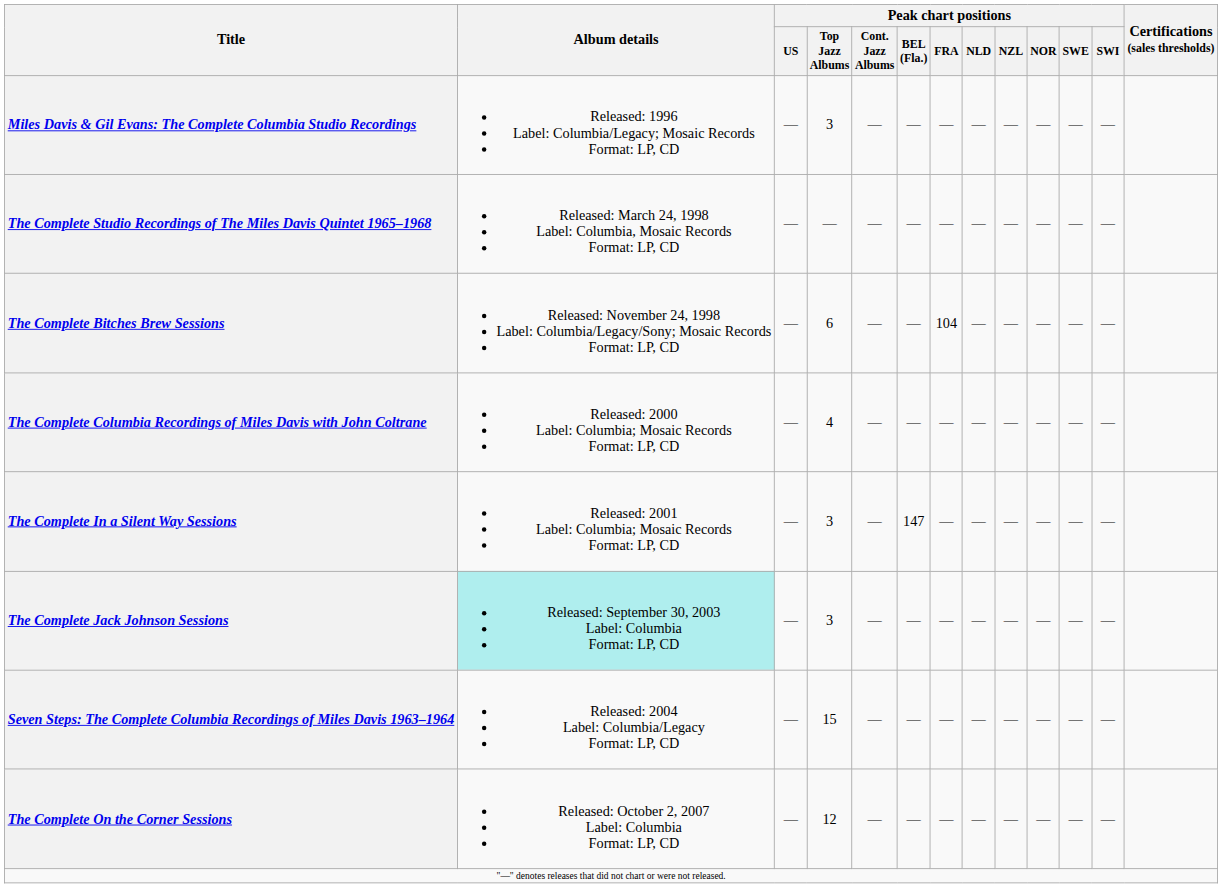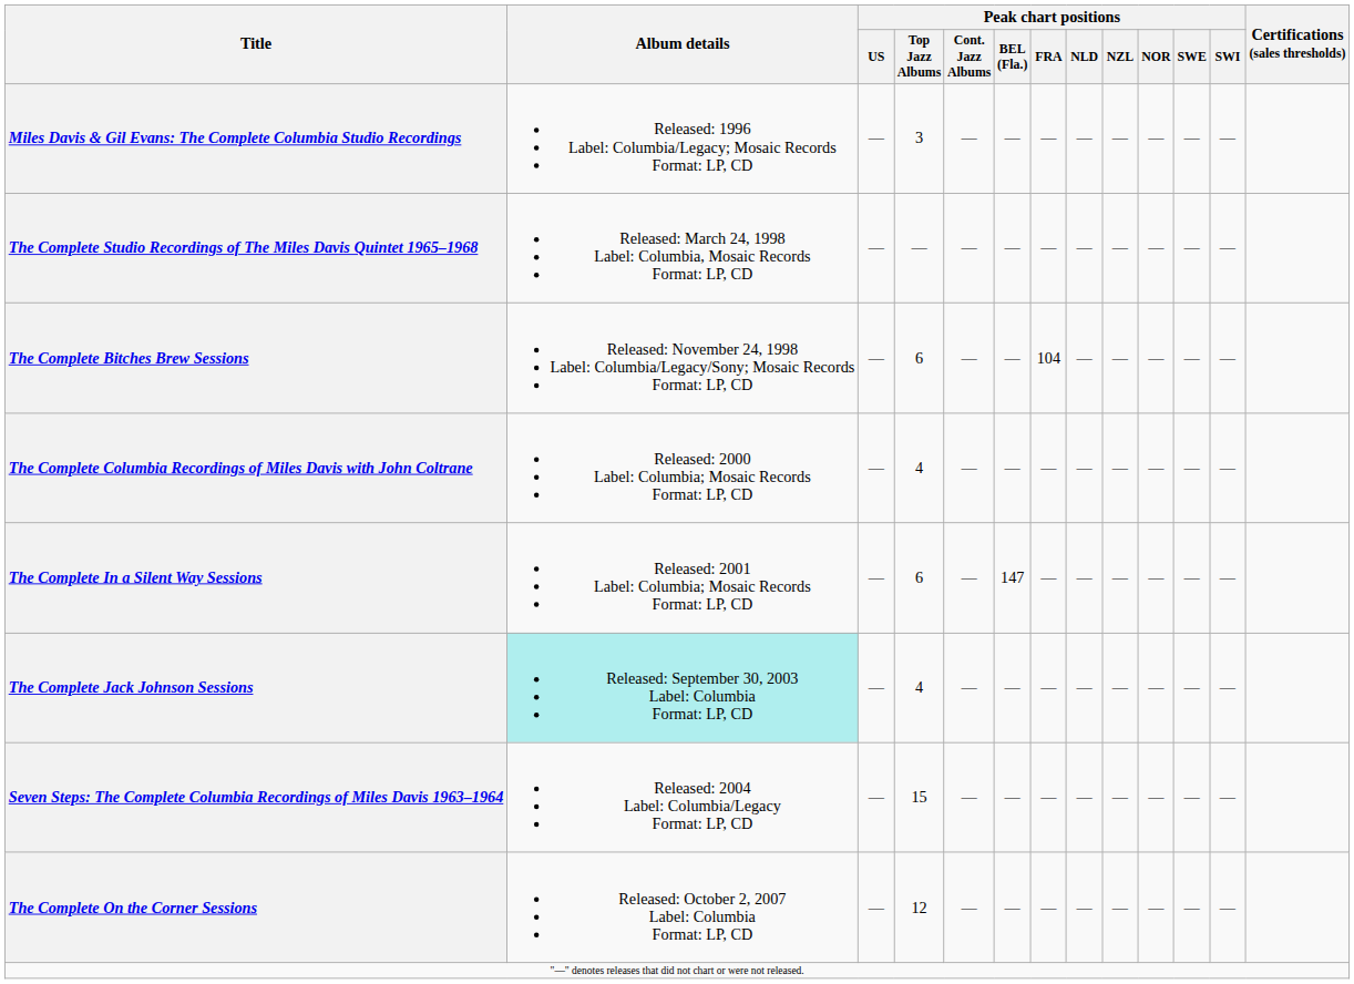The Complete In a Silent Way Sessions | Peak chart positions / Top Jazz Albums: 3 -> 6
The Complete Jack Johnson Sessions | Peak chart positions / Top Jazz Albums: 3 -> 4
